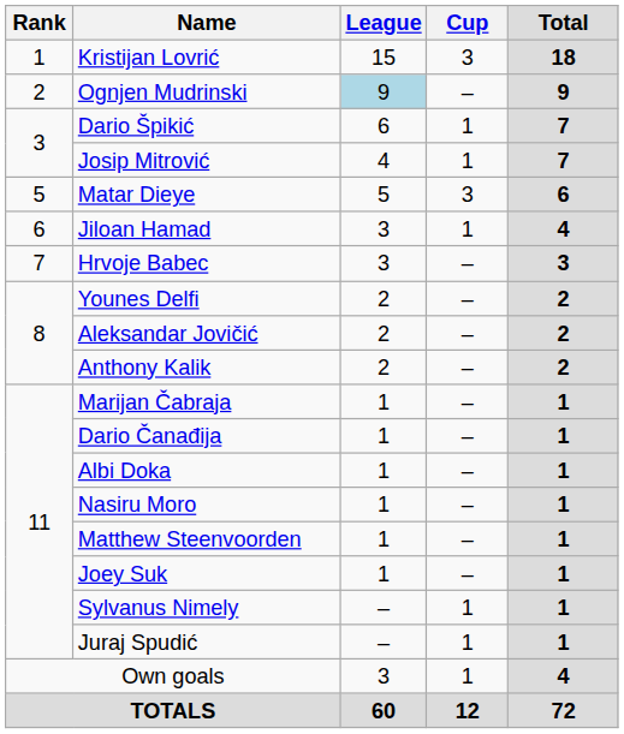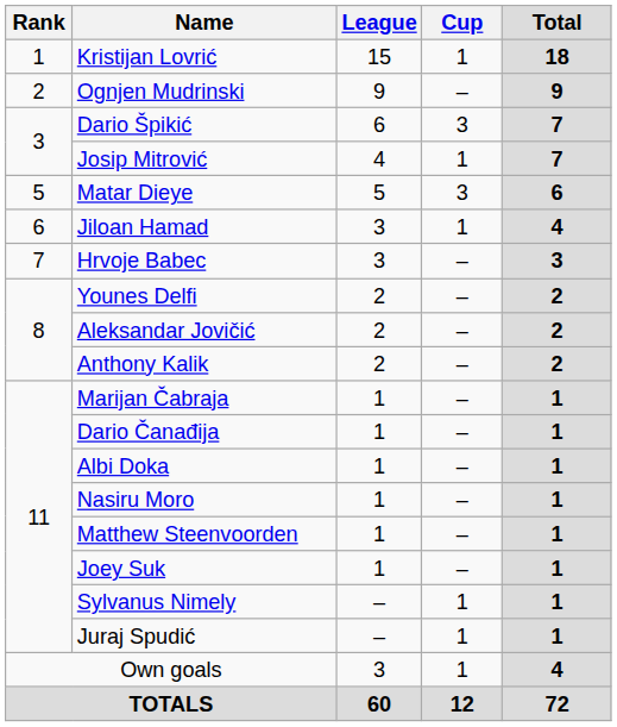Kristijan Lovrić | Cup: 3 -> 1
Ognjen Mudrinski | League: lightblue background -> no background
Dario Špikić | Cup: 1 -> 3
